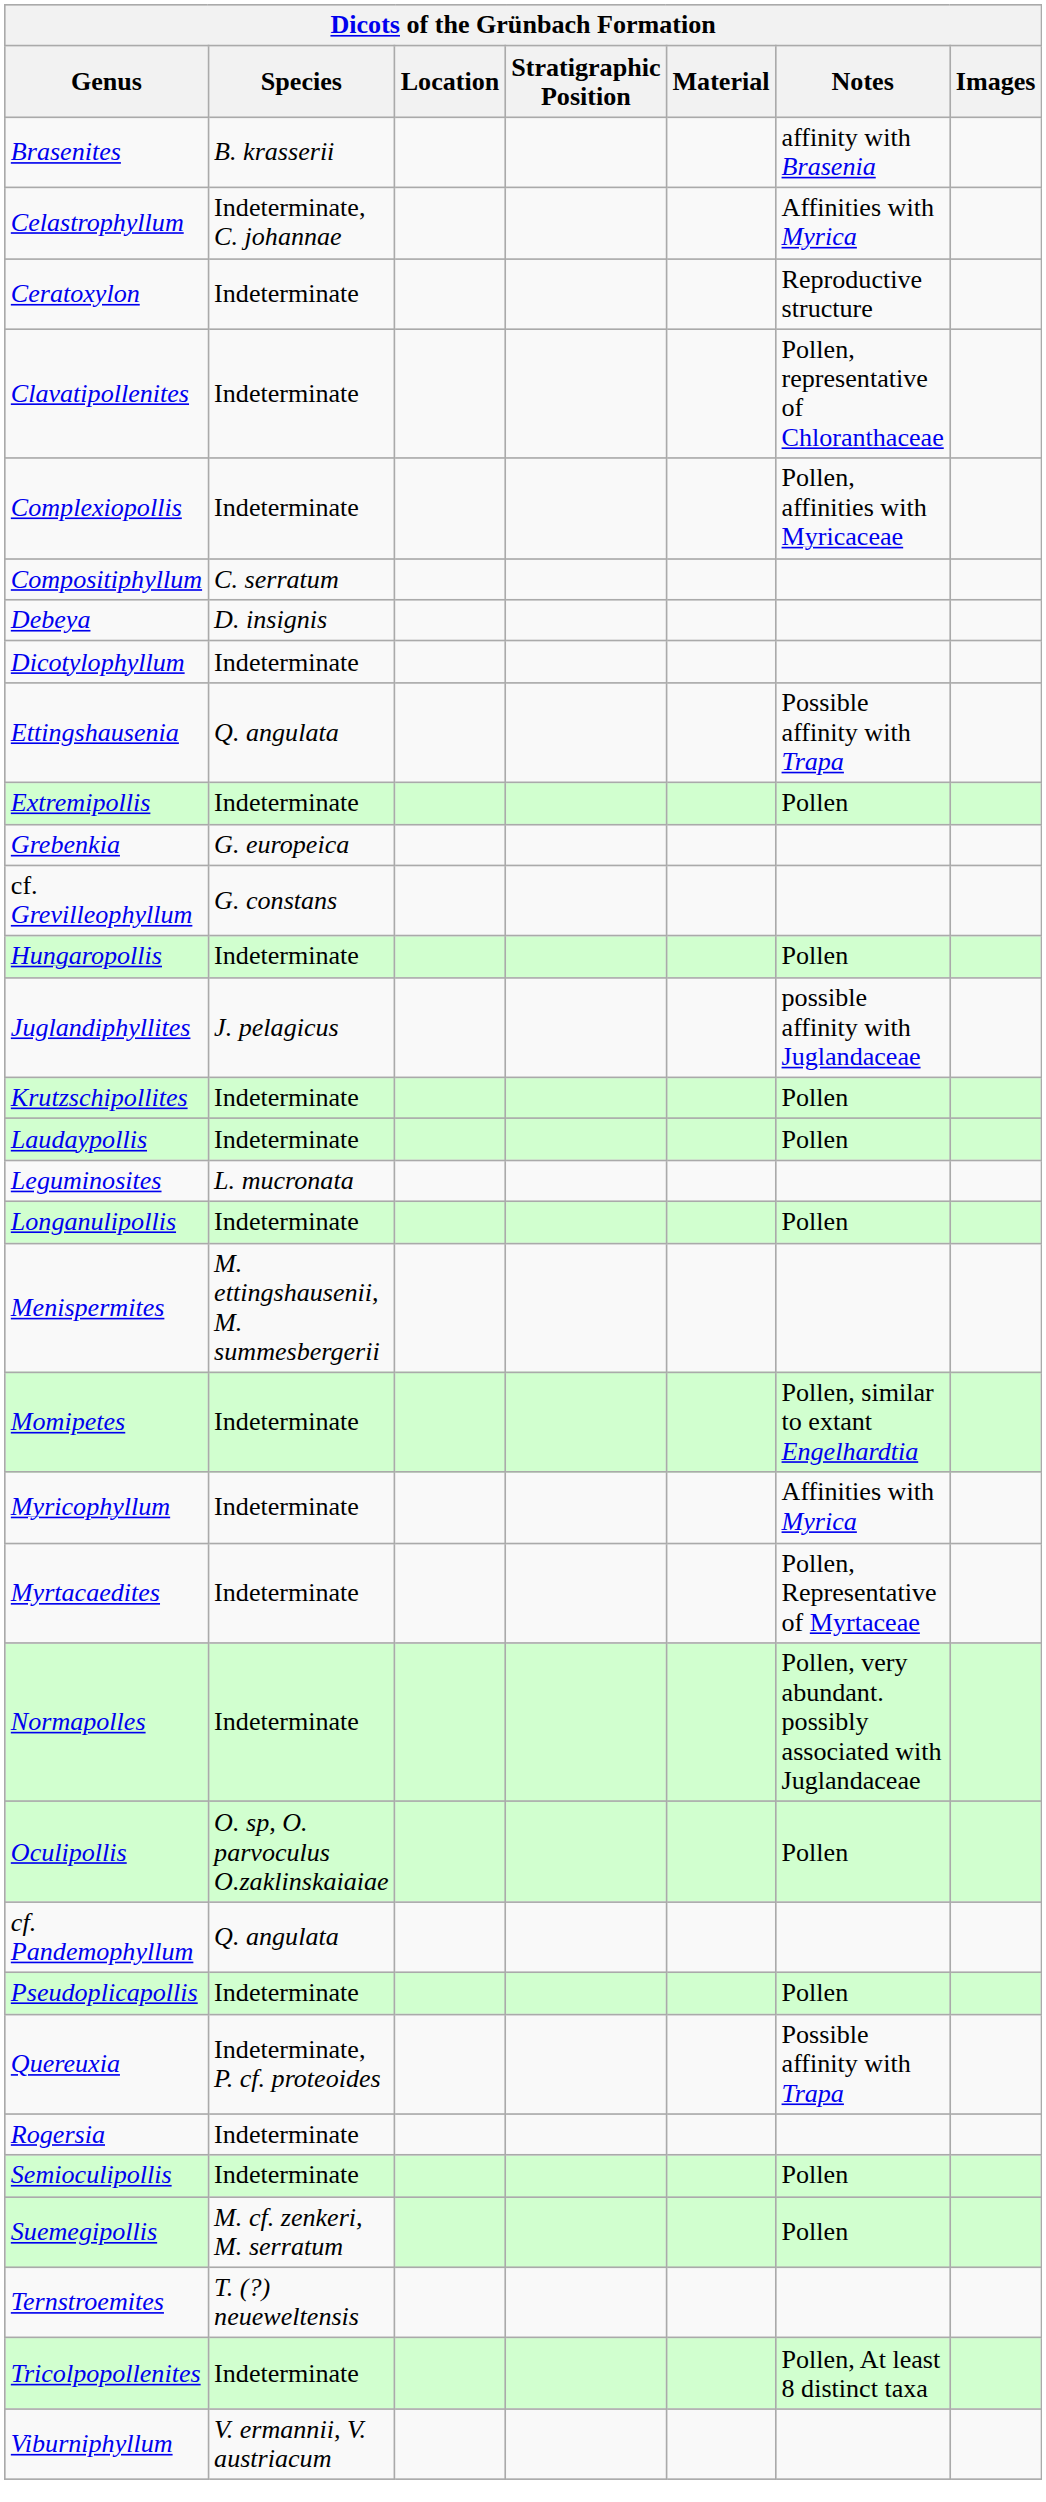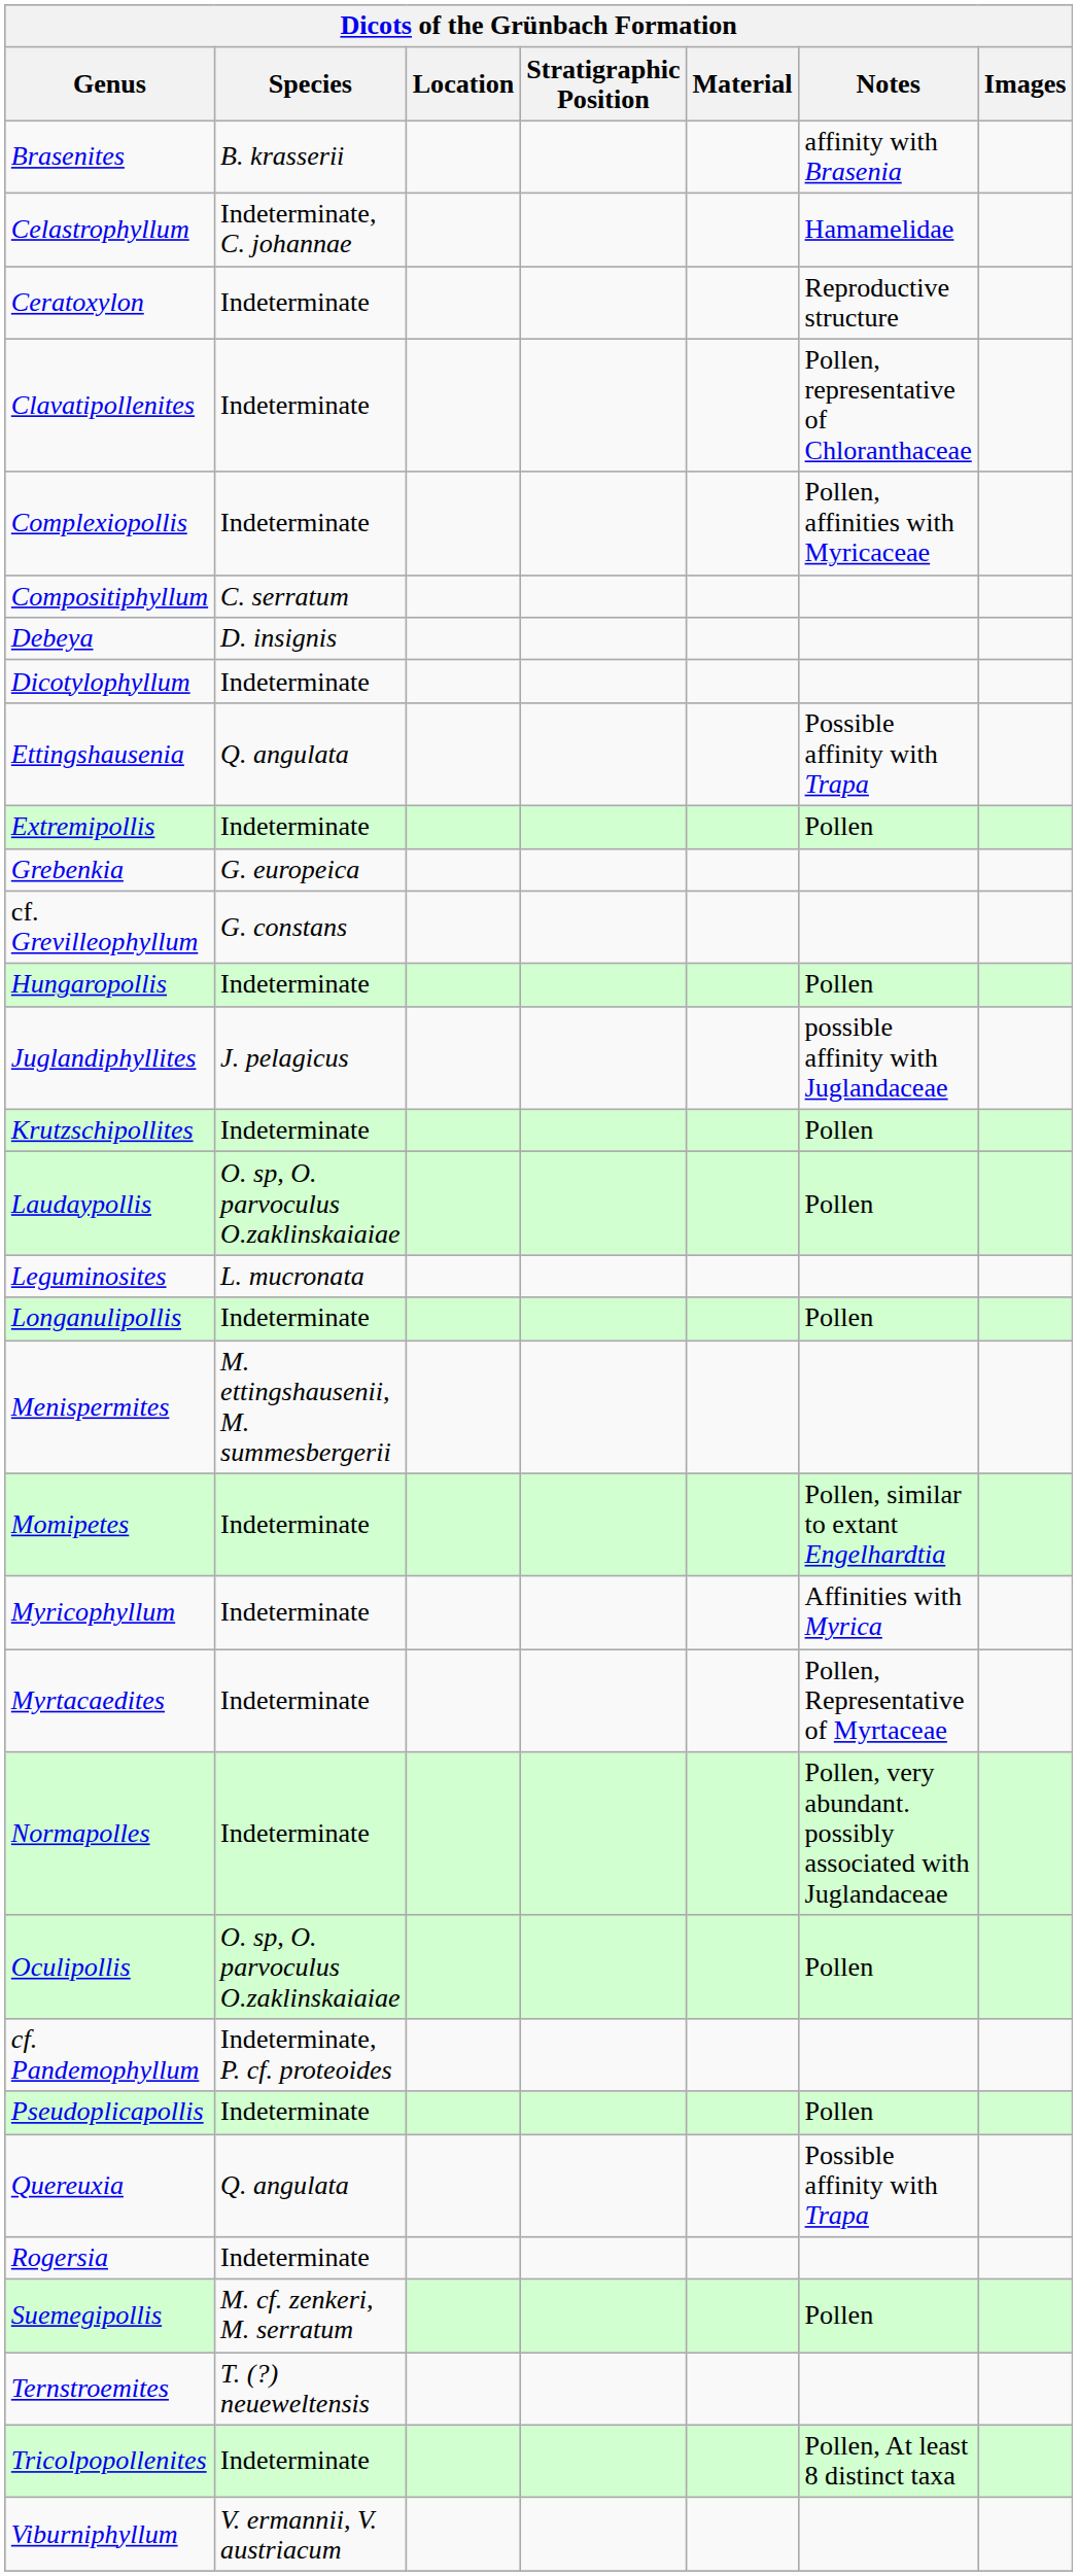Celastrophyllum | Notes: Affinities with Myrica -> Hamamelidae
Laudaypollis | Species: Indeterminate -> O. sp, O. parvoculus O.zaklinskaiaiae
cf. Pandemophyllum | Species: Q. angulata -> Indeterminate, P. cf. proteoides
Quereuxia | Species: Indeterminate, P. cf. proteoides -> Q. angulata
- row: Semioculipollis | Indeterminate | Pollen
